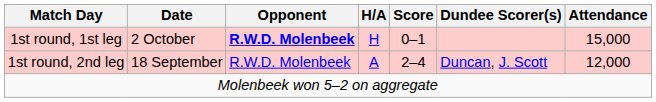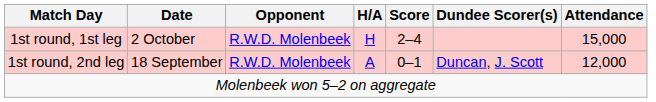1st round, 1st leg | Opponent: bold -> normal
1st round, 1st leg | Score: 0–1 -> 2–4
1st round, 2nd leg | Score: 2–4 -> 0–1
